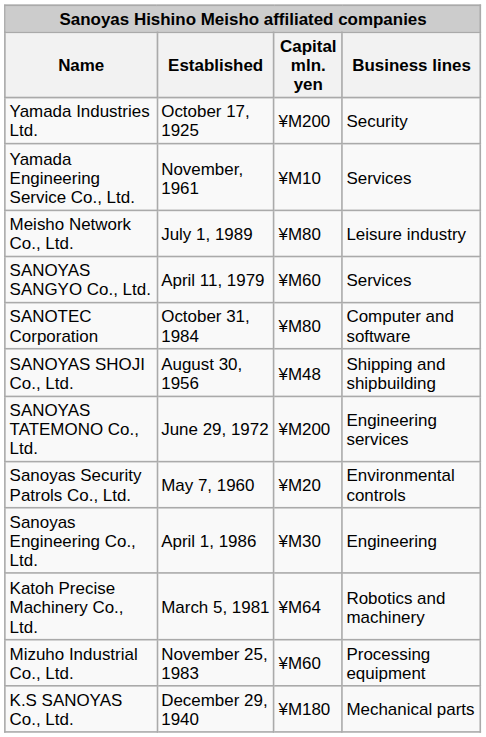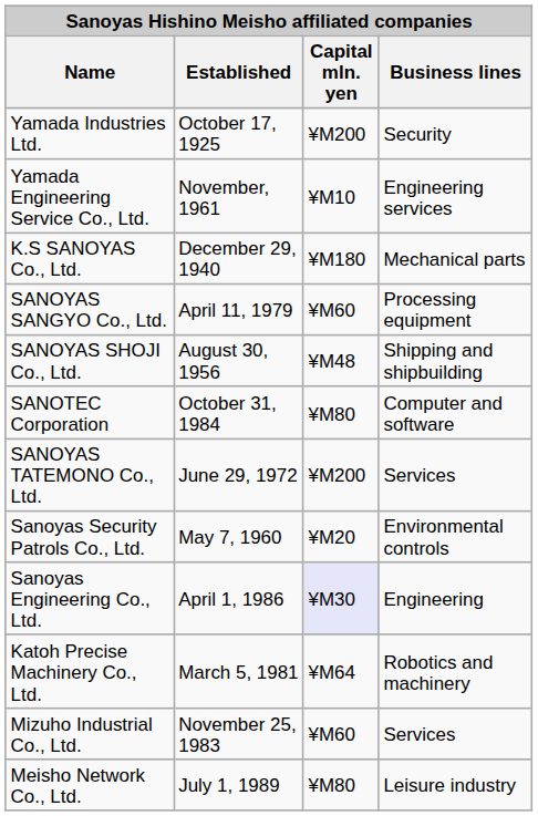Yamada Engineering Service Co., Ltd. | Business lines: Services -> Engineering services
rows swapped: K.S SANOYAS Co., Ltd. <-> Meisho Network Co., Ltd.
SANOYAS SANGYO Co., Ltd. | Business lines: Services -> Processing equipment
rows swapped: SANOTEC Corporation <-> SANOYAS SHOJI Co., Ltd.
SANOYAS TATEMONO Co., Ltd. | Business lines: Engineering services -> Services
Sanoyas Engineering Co., Ltd. | Capital mln. yen: no background -> lavender background
Mizuho Industrial Co., Ltd. | Business lines: Processing equipment -> Services
